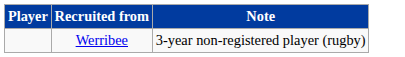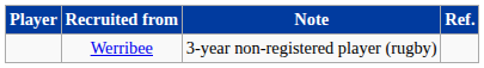+ column: Ref.
